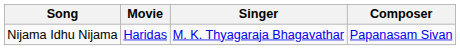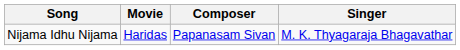columns swapped: Composer <-> Singer
